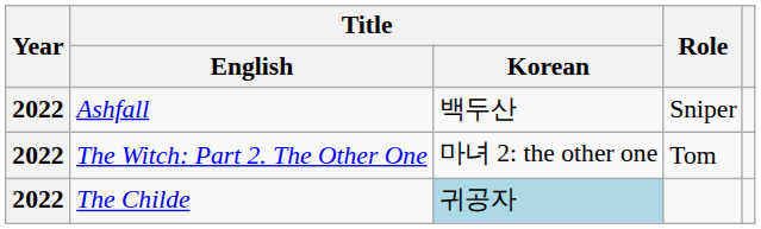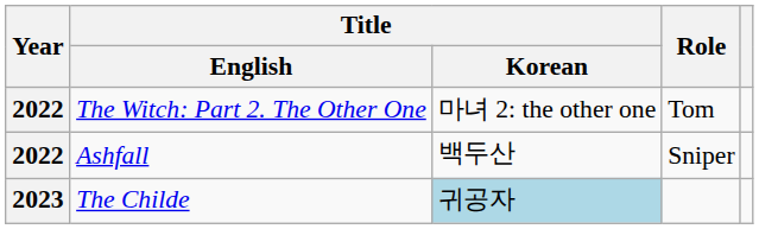rows swapped: Ashfall <-> The Witch: Part 2. The Other One
The Childe | Year: 2022 -> 2023
